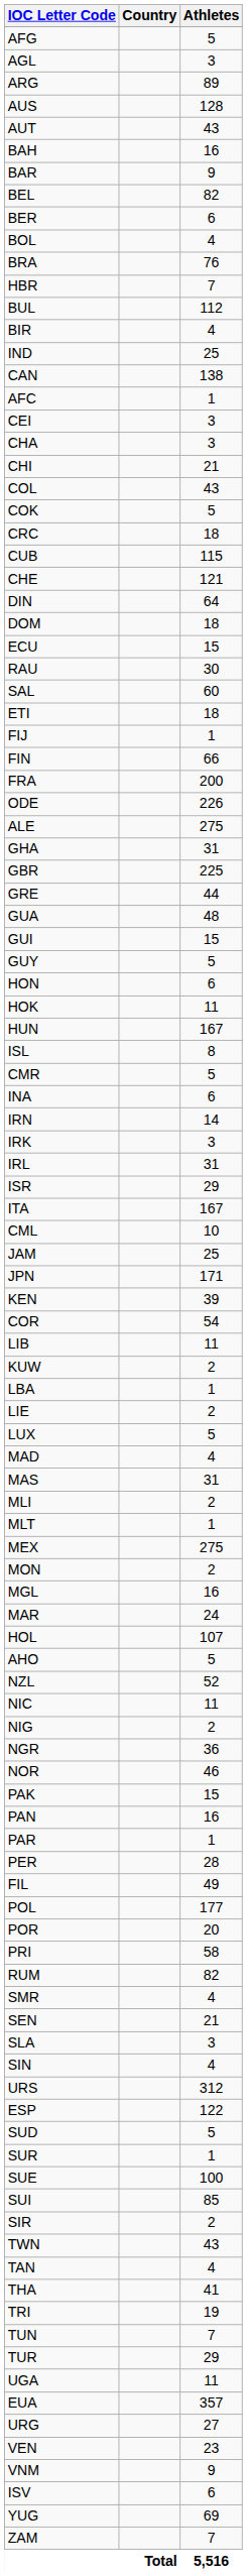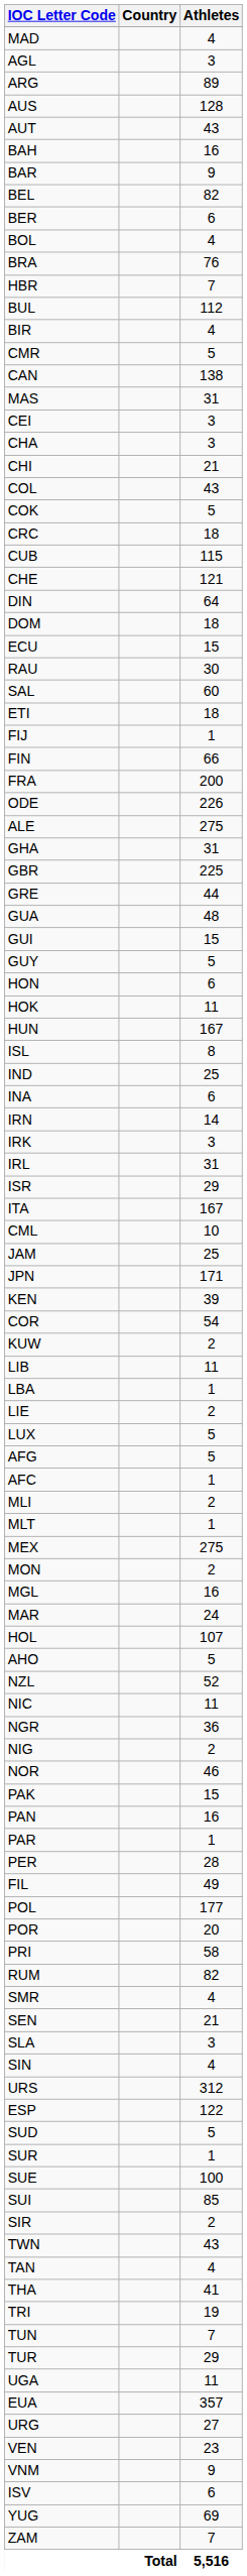rows swapped: AFG <-> MAD
rows swapped: CMR <-> IND
rows swapped: AFC <-> MAS
rows swapped: KUW <-> LIB
rows swapped: NIG <-> NGR
